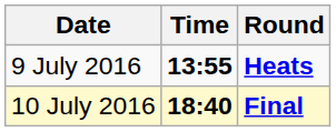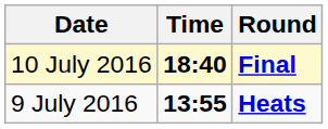rows swapped: 9 July 2016 <-> 10 July 2016
